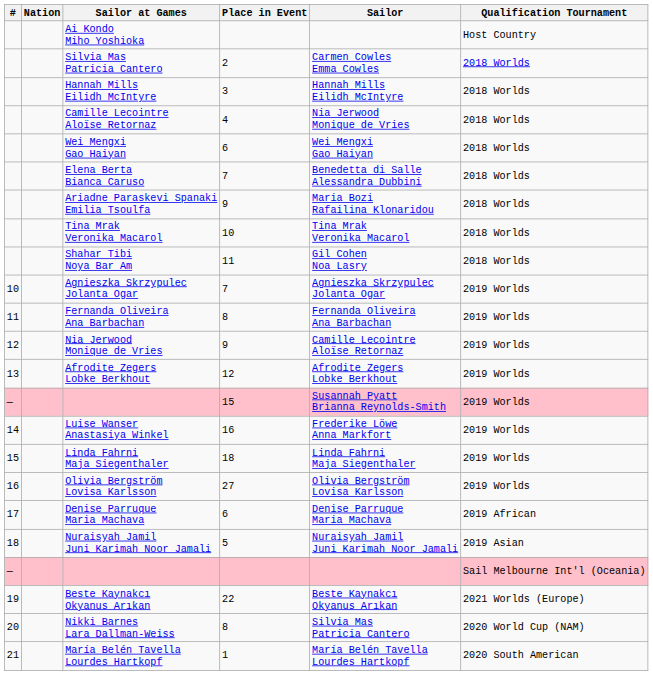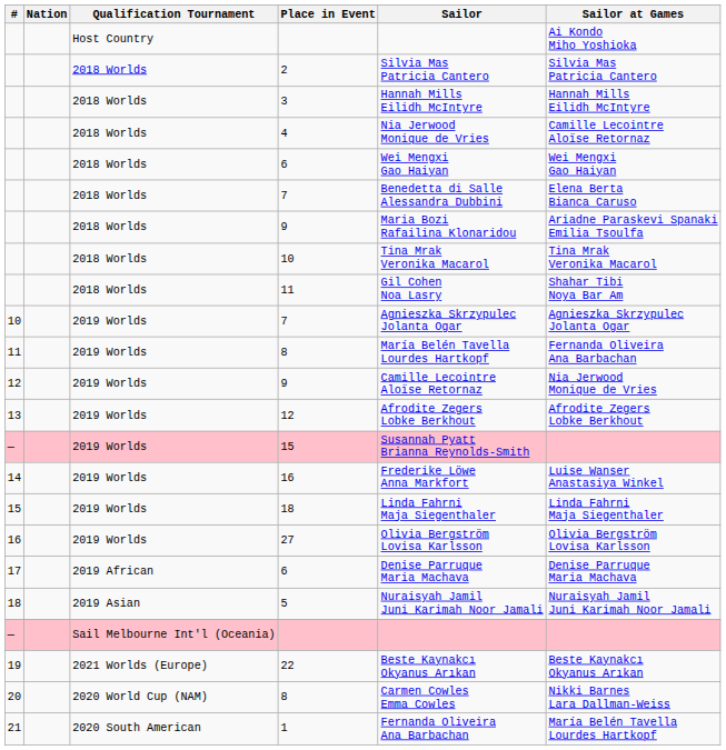columns swapped: Qualification Tournament <-> Sailor at Games
2 | Sailor: Carmen Cowles Emma Cowles -> Silvia Mas Patricia Cantero
11 / 8 | Sailor: Fernanda Oliveira Ana Barbachan -> María Belén Tavella Lourdes Hartkopf
20 / 8 | Sailor: Silvia Mas Patricia Cantero -> Carmen Cowles Emma Cowles
1 | Sailor: María Belén Tavella Lourdes Hartkopf -> Fernanda Oliveira Ana Barbachan
